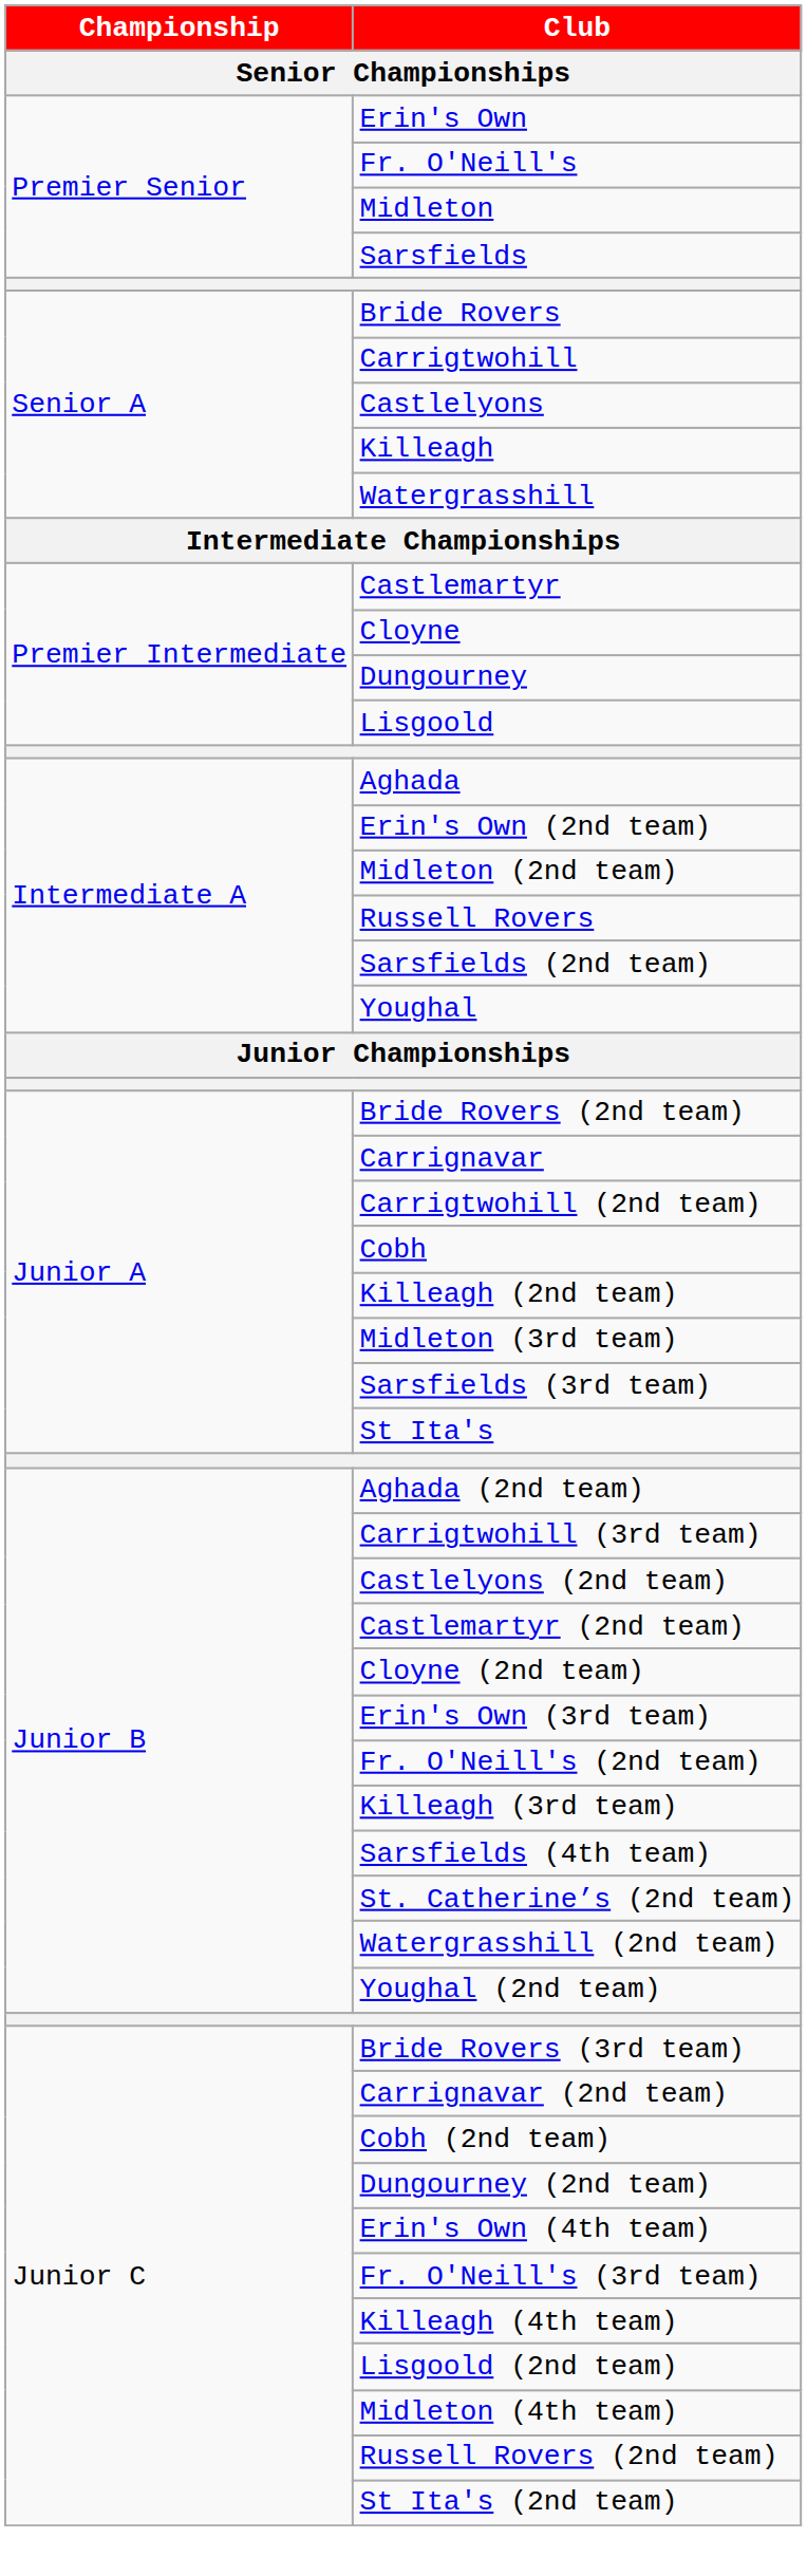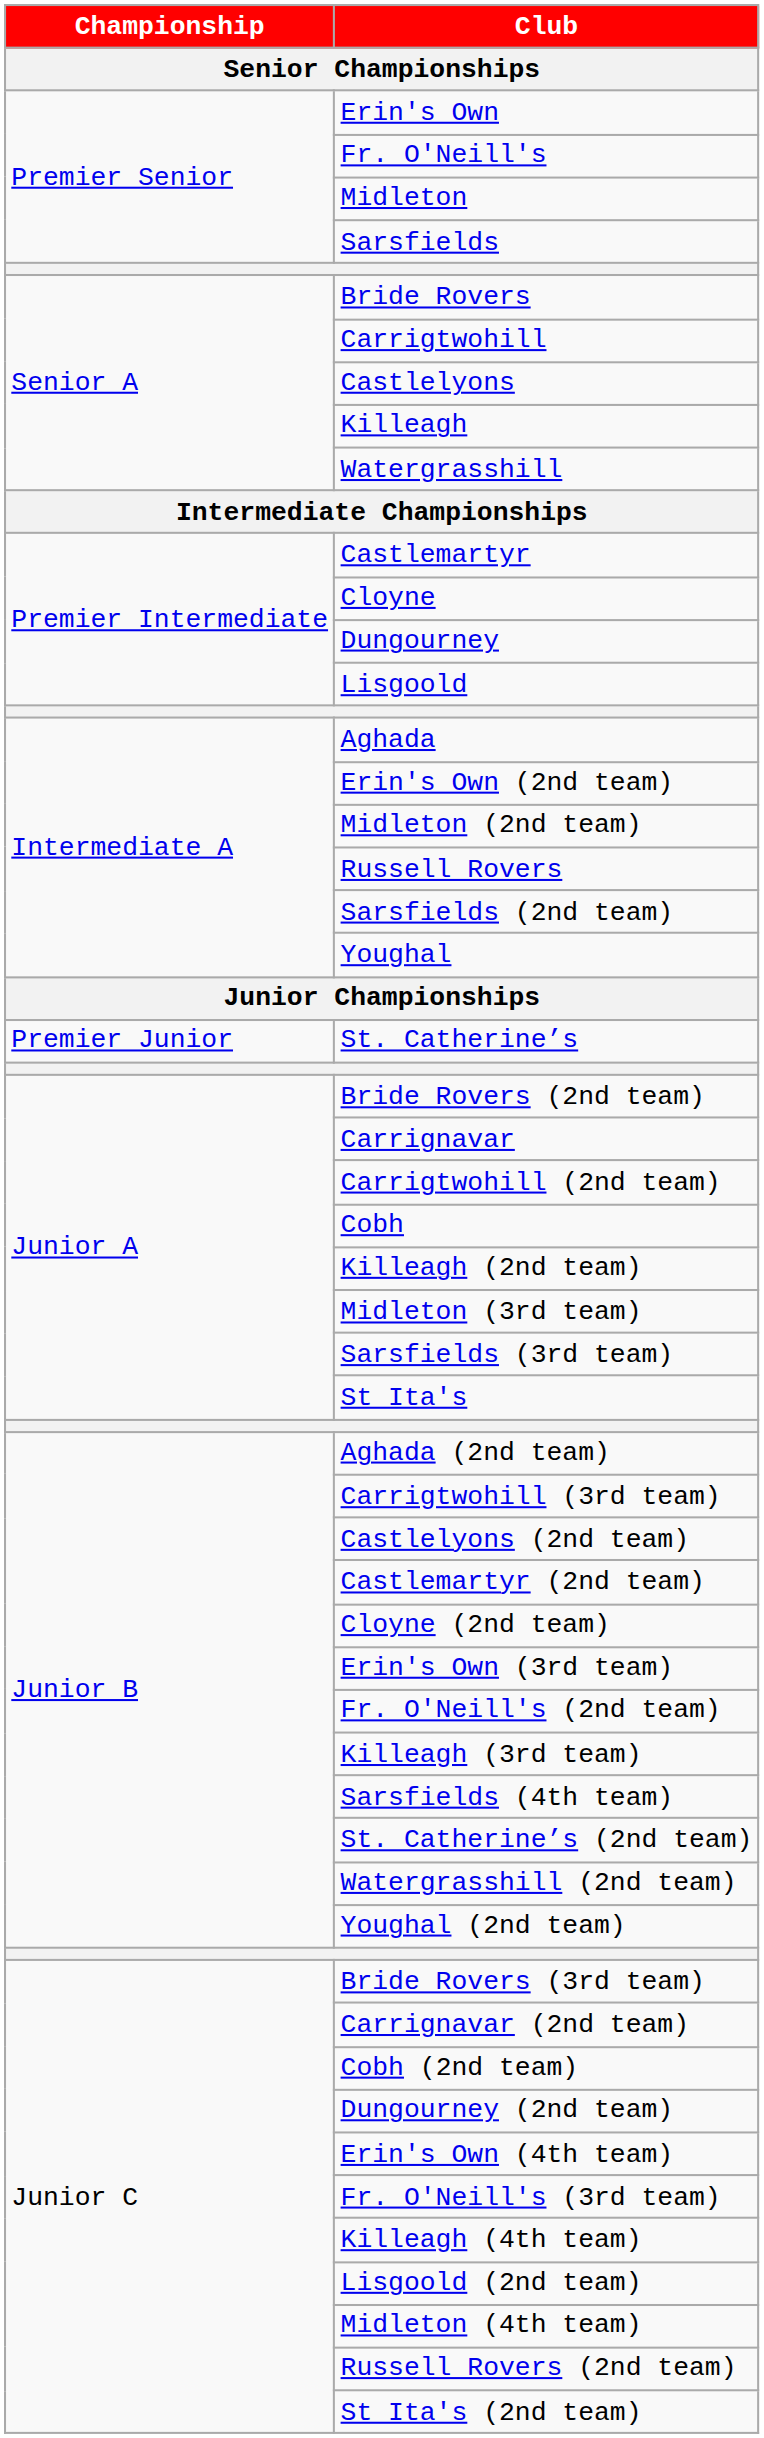+ row: Premier Junior | St. Catherine’s
